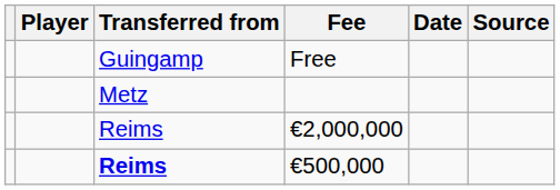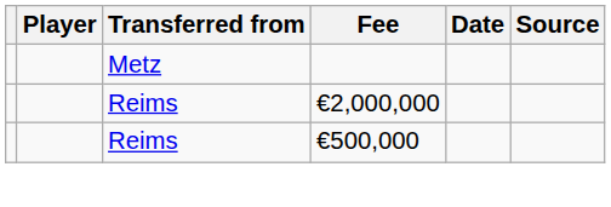- row: Guingamp | Free
€500,000 | Transferred from: bold -> normal
